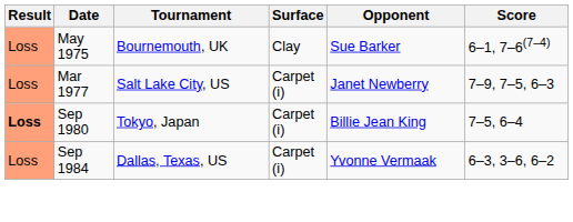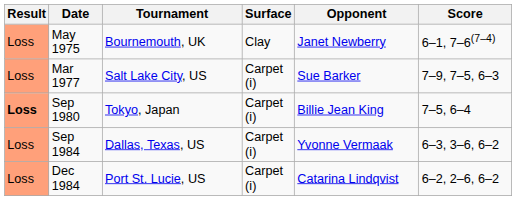May 1975 | Opponent: Sue Barker -> Janet Newberry
Mar 1977 | Opponent: Janet Newberry -> Sue Barker
+ row: Loss | Dec 1984 | Port St. Lucie, US | Carpet (i) | Catarina Lindqvist | 6–2, 2–6, 6–2
